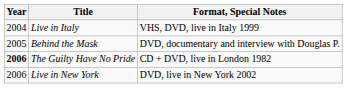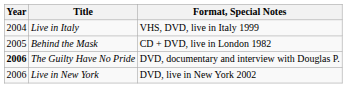Behind the Mask | Format, Special Notes: DVD, documentary and interview with Douglas P. -> CD + DVD, live in London 1982
The Guilty Have No Pride | Format, Special Notes: CD + DVD, live in London 1982 -> DVD, documentary and interview with Douglas P.
